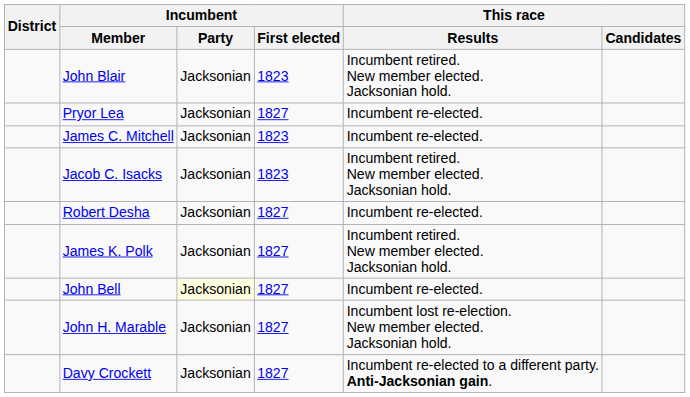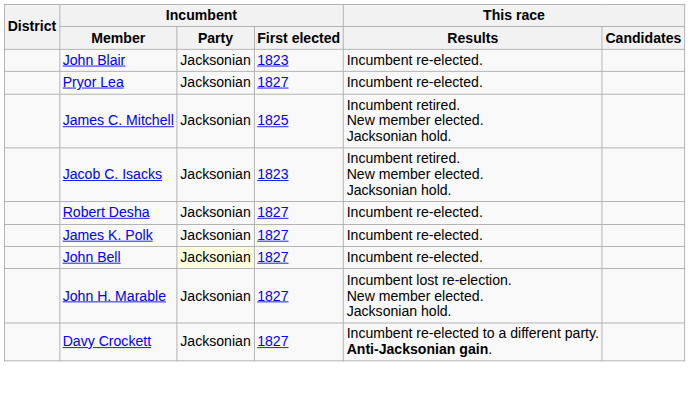John Blair | This race / Results: Incumbent retired. New member elected. Jacksonian hold. -> Incumbent re-elected.
James C. Mitchell | Incumbent / First elected: 1823 -> 1825
James C. Mitchell | This race / Results: Incumbent re-elected. -> Incumbent retired. New member elected. Jacksonian hold.
James K. Polk | This race / Results: Incumbent retired. New member elected. Jacksonian hold. -> Incumbent re-elected.
